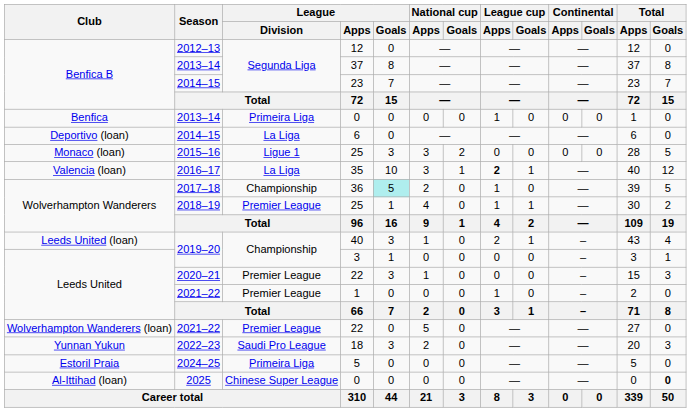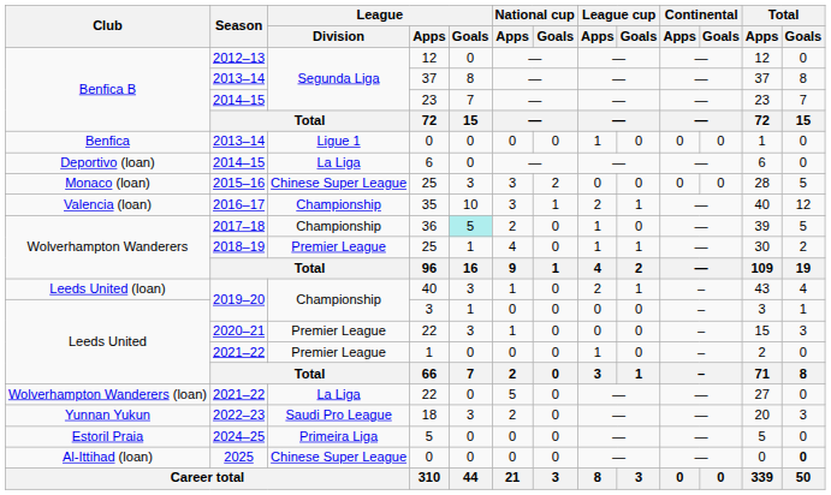2013–14 / 0 | League / Division: Primeira Liga -> Ligue 1
2015–16 / 25 | League / Division: Ligue 1 -> Chinese Super League
35 | League / Division: La Liga -> Championship
35 | League cup / Apps: bold -> normal
2021–22 / 22 | League / Division: Premier League -> La Liga
